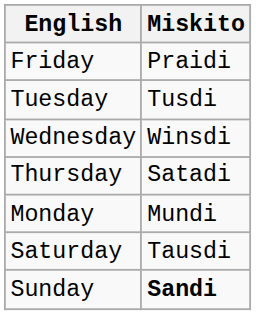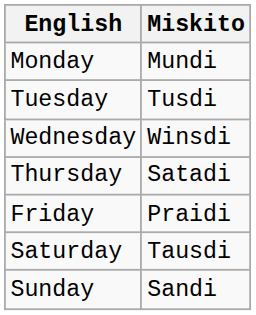rows swapped: Monday <-> Friday
Sunday | Miskito: bold -> normal
